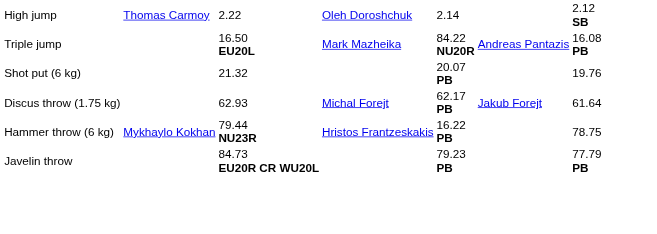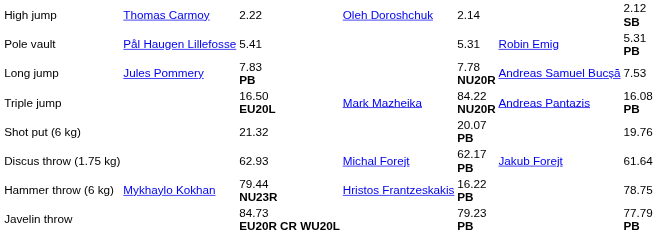+ row: Pole vault | Pål Haugen Lillefosse | 5.41 | 5.31 | Robin Emig | 5.31 PB
+ row: Long jump | Jules Pommery | 7.83 PB | 7.78 NU20R | Andreas Samuel Bucșă | 7.53
